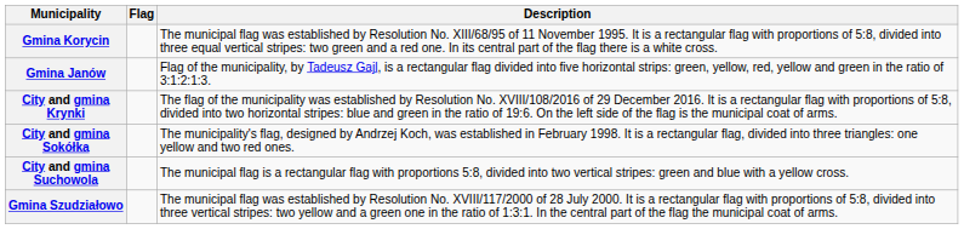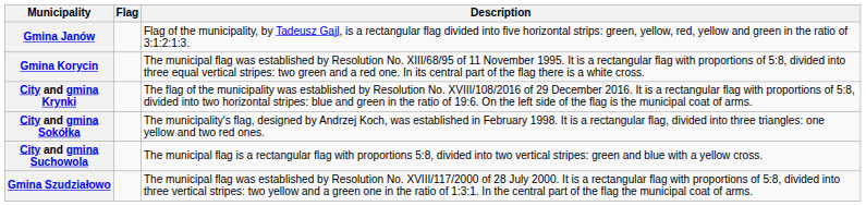rows swapped: Gmina Janów <-> Gmina Korycin
